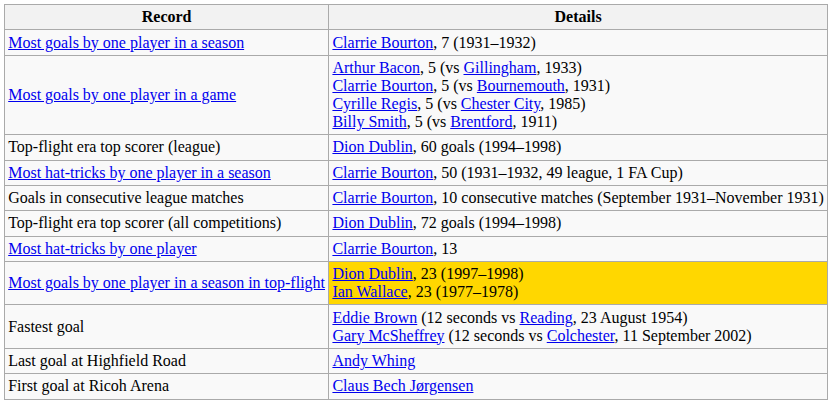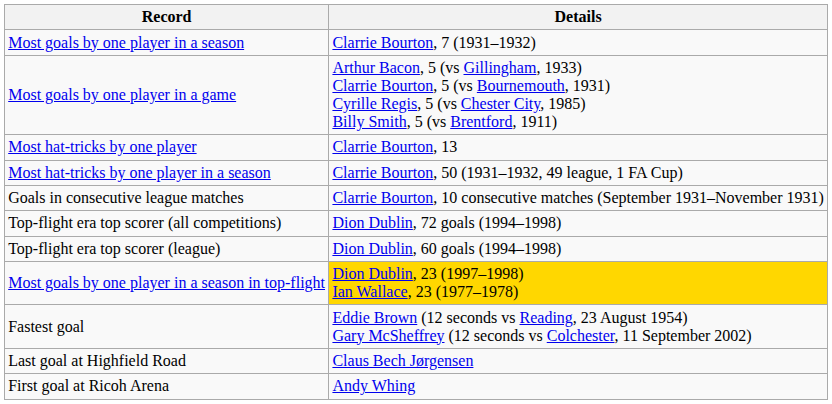rows swapped: Most hat-tricks by one player <-> Top-flight era top scorer (league)
Last goal at Highfield Road | Details: Andy Whing -> Claus Bech Jørgensen
First goal at Ricoh Arena | Details: Claus Bech Jørgensen -> Andy Whing
